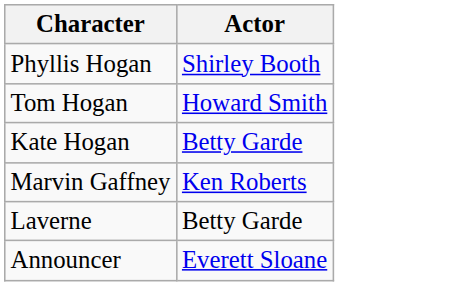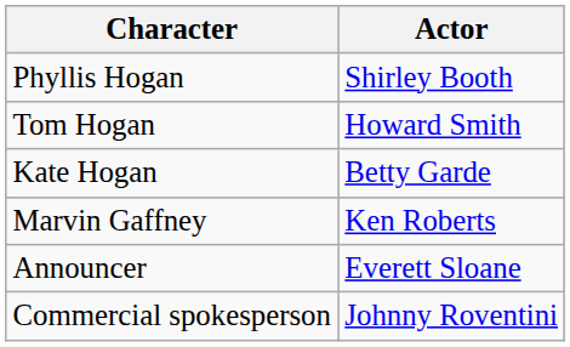- row: Laverne | Betty Garde
+ row: Commercial spokesperson | Johnny Roventini
